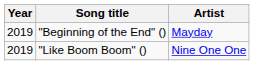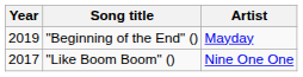"Like Boom Boom" () | Year: 2019 -> 2017
